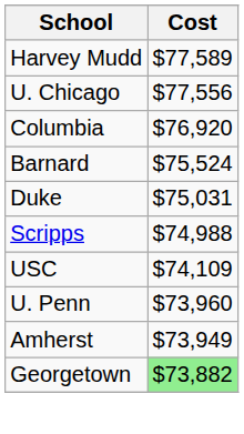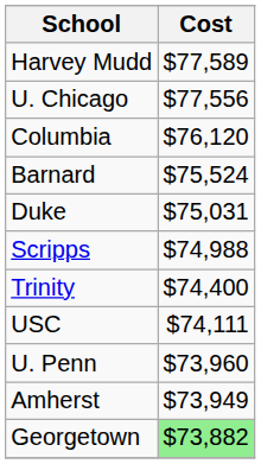Columbia | Cost: $76,920 -> $76,120
+ row: Trinity | $74,400
USC | Cost: $74,109 -> $74,111
